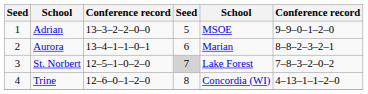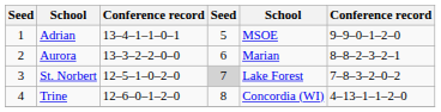Adrian | column 3: 13–3–2–2–0–0 -> 13–4–1–1–0–1
Aurora | column 3: 13–4–1–1–0–1 -> 13–3–2–2–0–0
